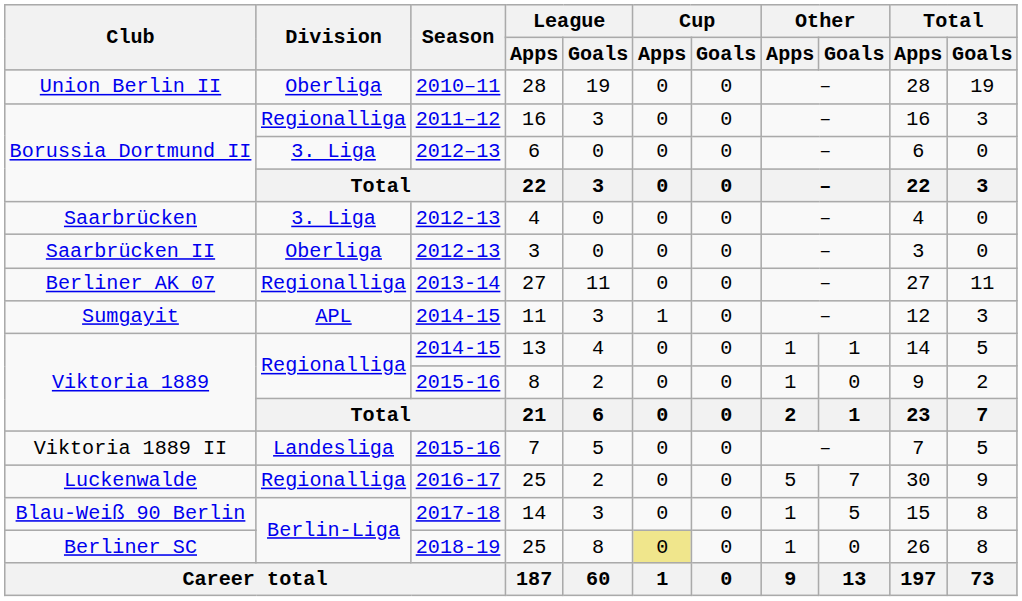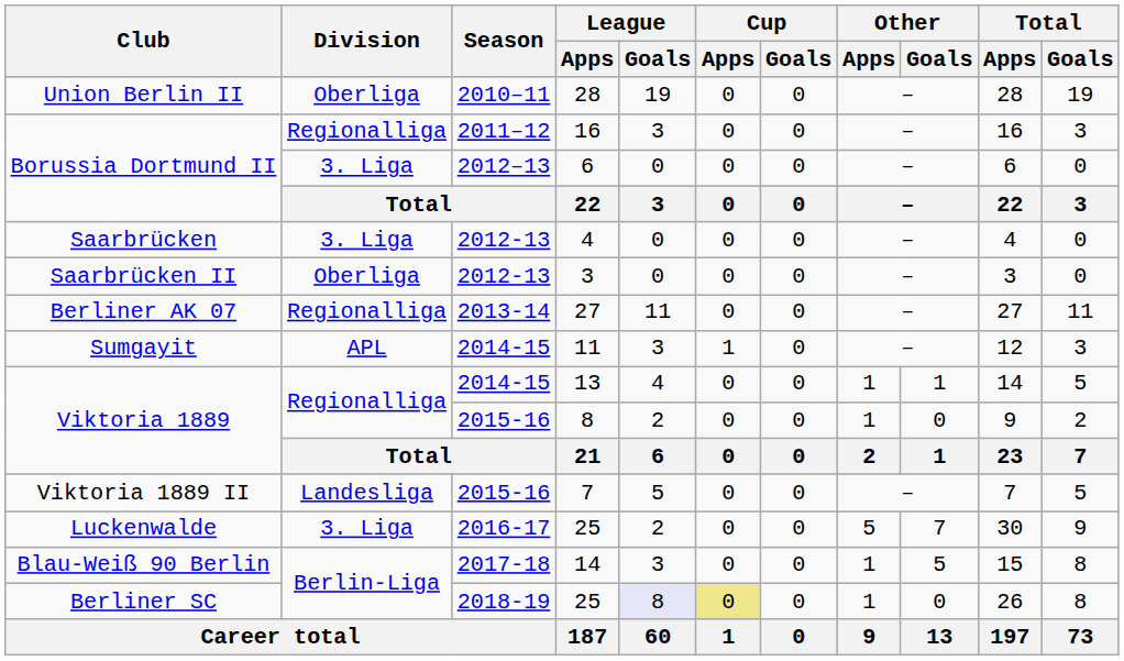Luckenwalde / 25 | Division: Regionalliga -> 3. Liga
Berliner SC / 25 | League / Goals: no background -> lavender background
